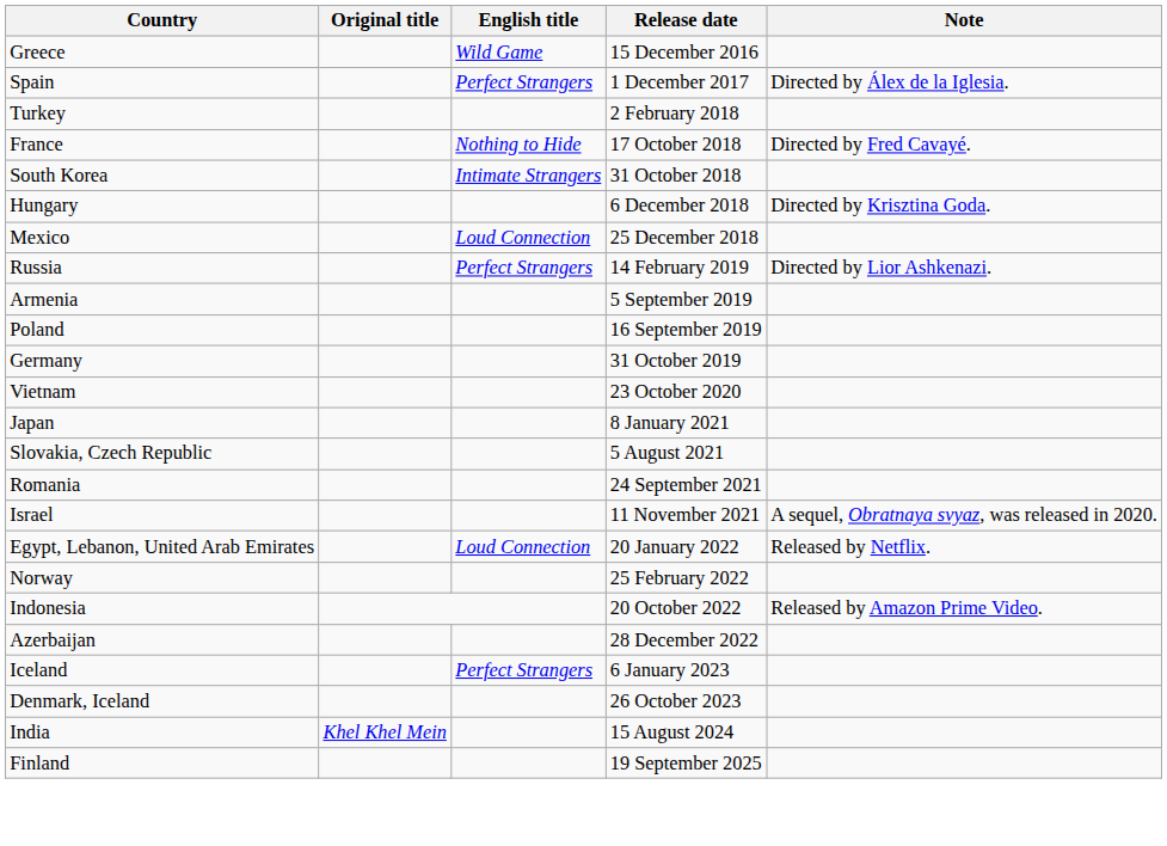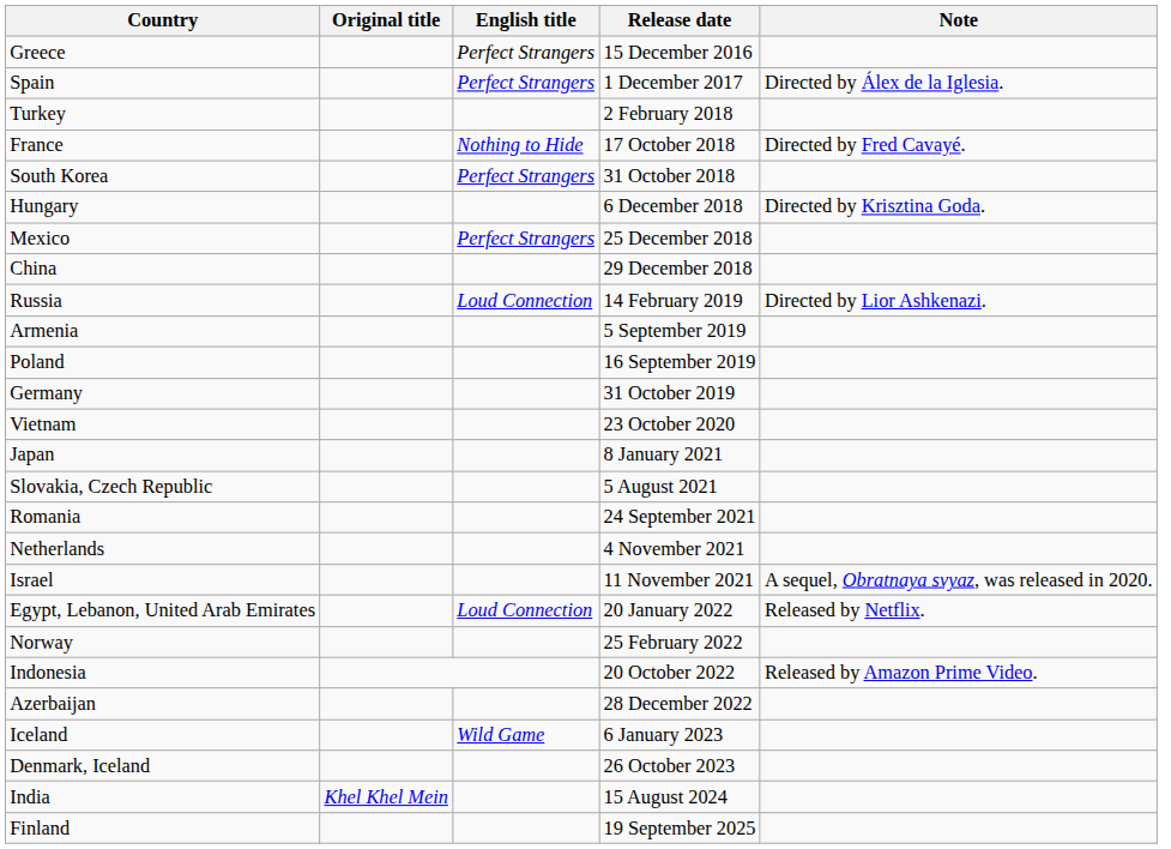Greece | English title: Wild Game -> Perfect Strangers
South Korea | English title: Intimate Strangers -> Perfect Strangers
Mexico | English title: Loud Connection -> Perfect Strangers
+ row: China | 29 December 2018
Russia | English title: Perfect Strangers -> Loud Connection
+ row: Netherlands | 4 November 2021
Iceland | English title: Perfect Strangers -> Wild Game
